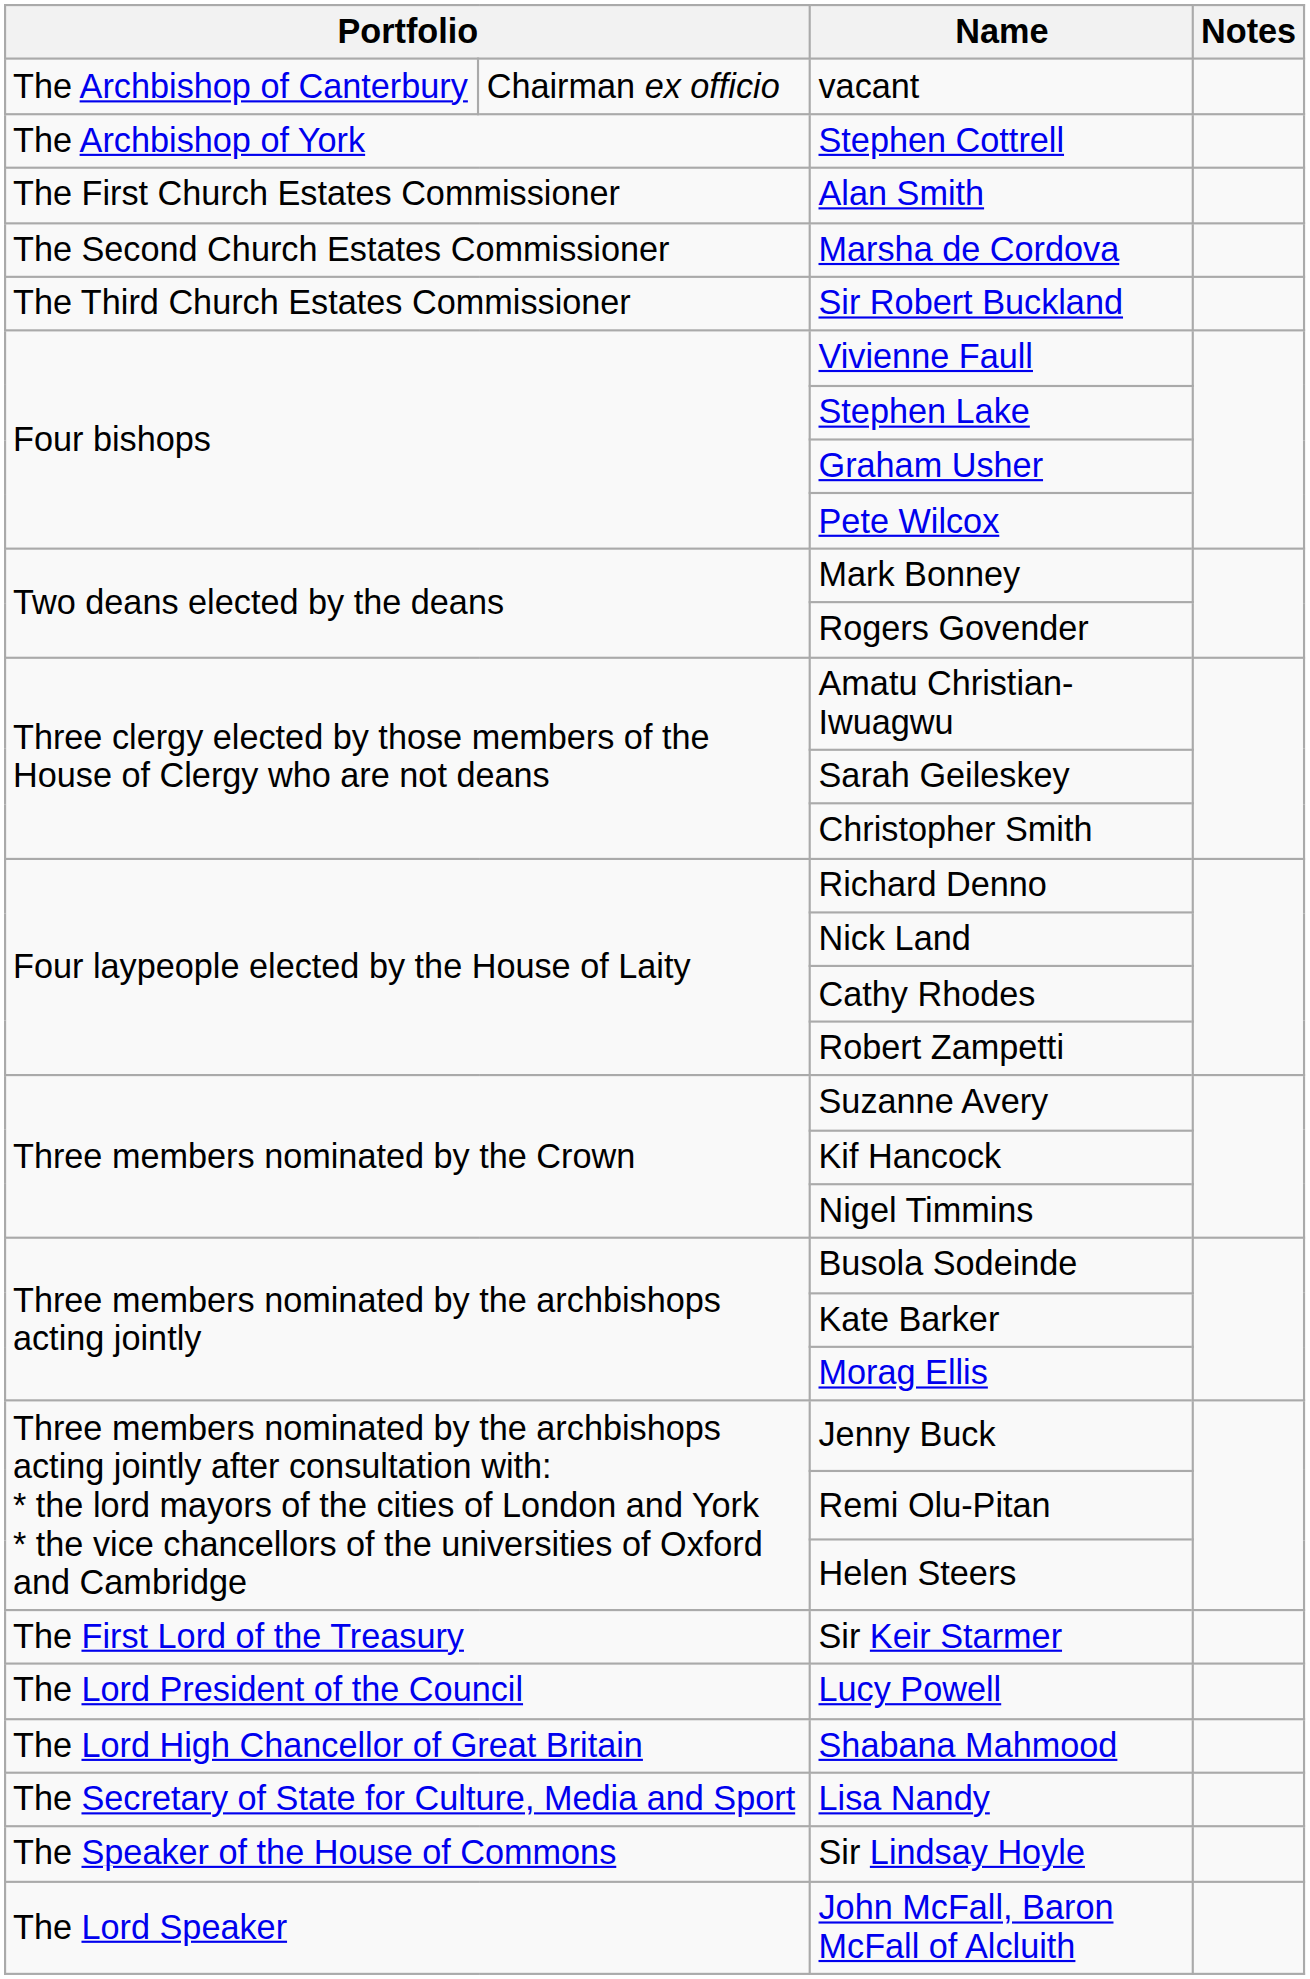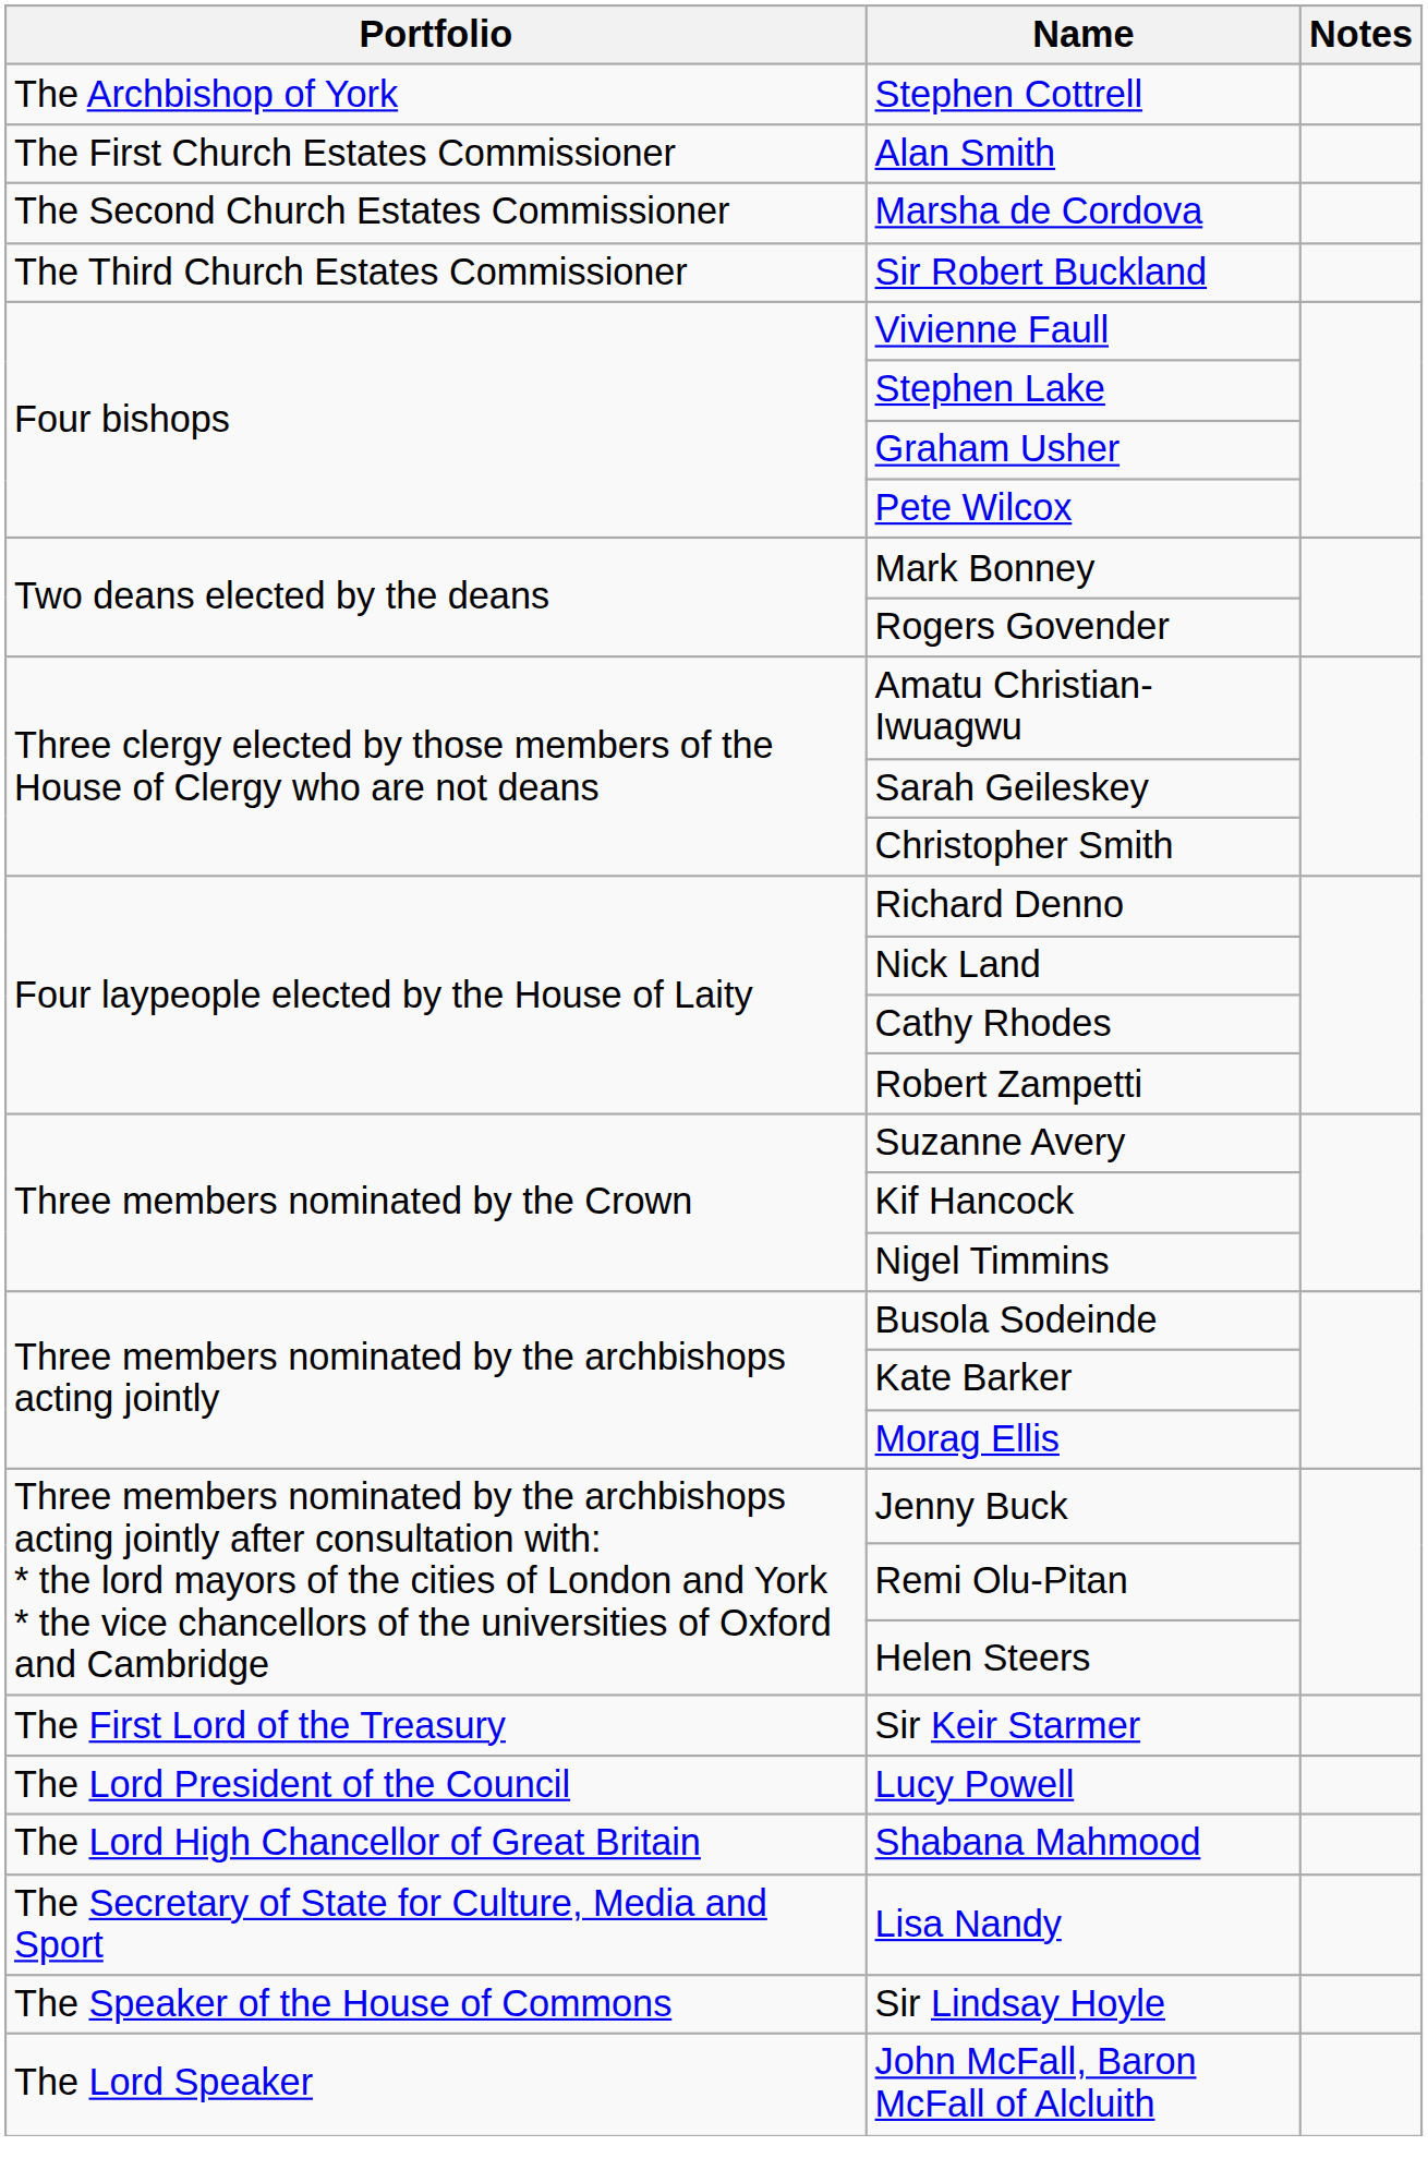- row: The Archbishop of Canterbury | Chairman ex officio | vacant
